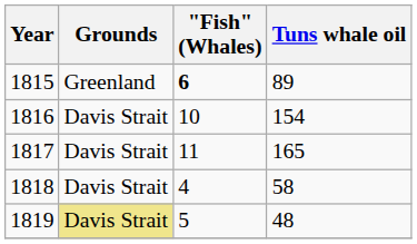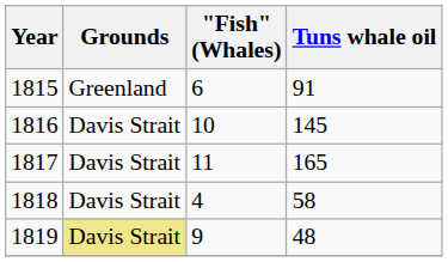1815 | "Fish" (Whales): bold -> normal
1815 | Tuns whale oil: 89 -> 91
1816 | Tuns whale oil: 154 -> 145
1819 | "Fish" (Whales): 5 -> 9
